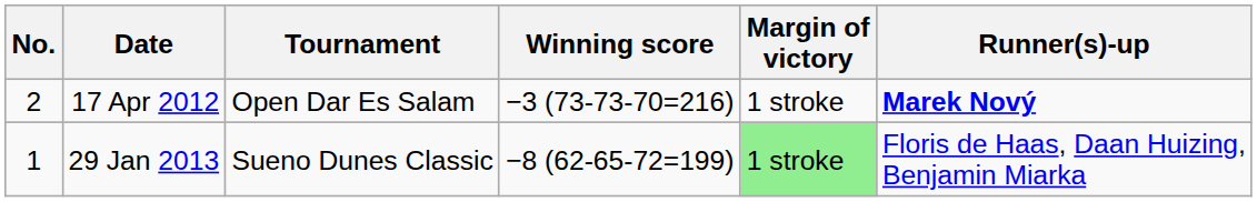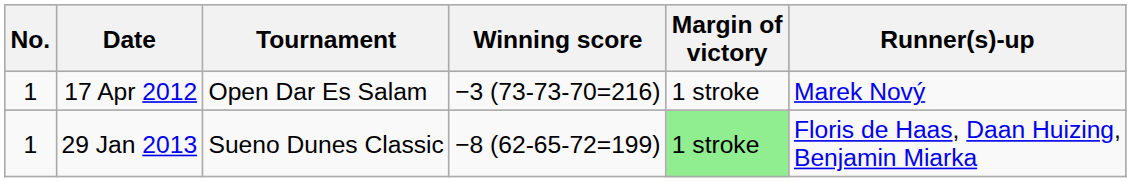17 Apr 2012 | No.: 2 -> 1
17 Apr 2012 | Runner(s)-up: bold -> normal
